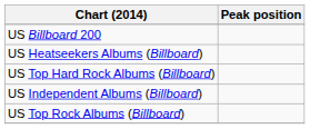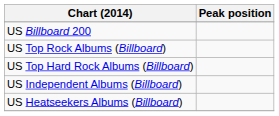rows swapped: US Heatseekers Albums (Billboard) <-> US Top Rock Albums (Billboard)
